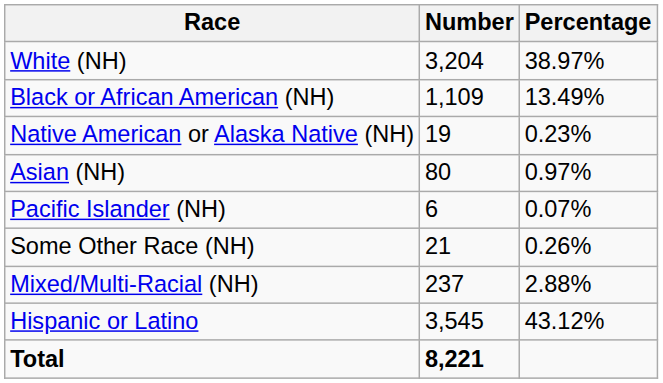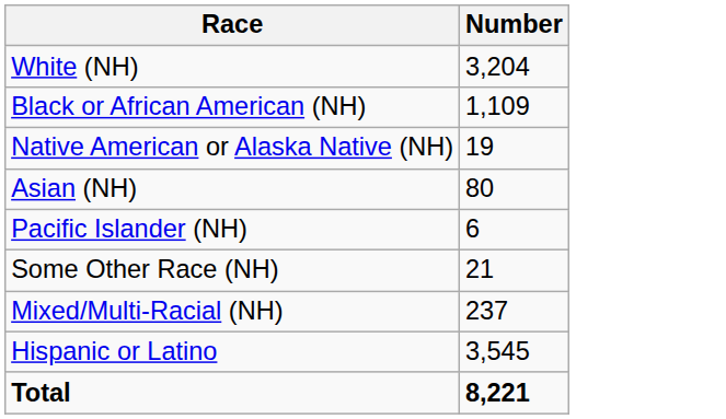- column: Percentage | 38.97% | 13.49% | 0.23% | 0.97% | 0.07% | 0.26% | 2.88% | 43.12%
